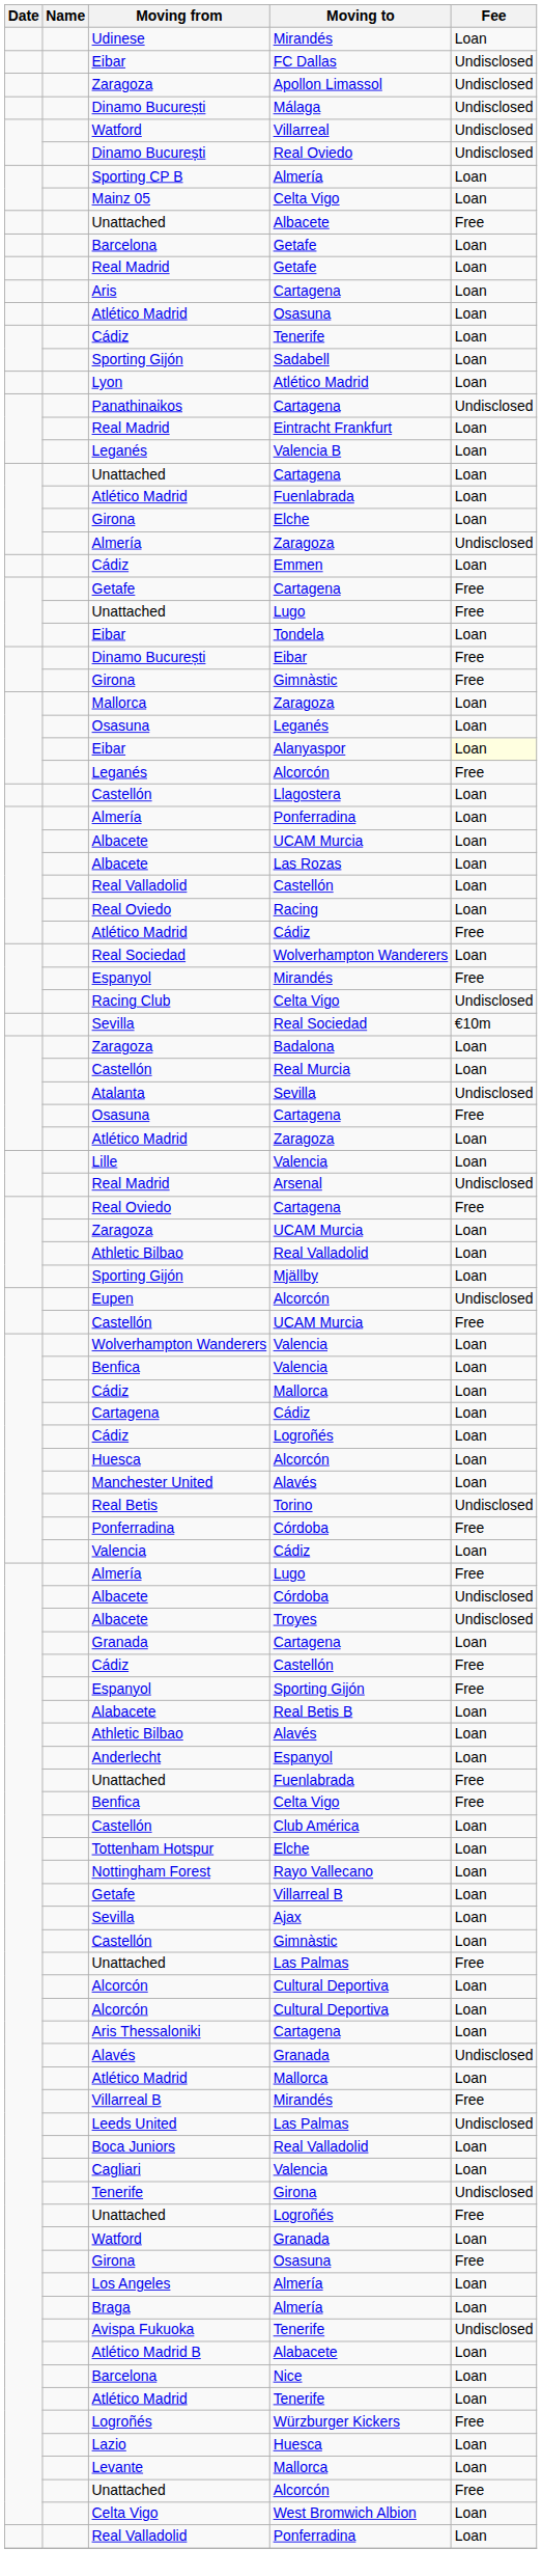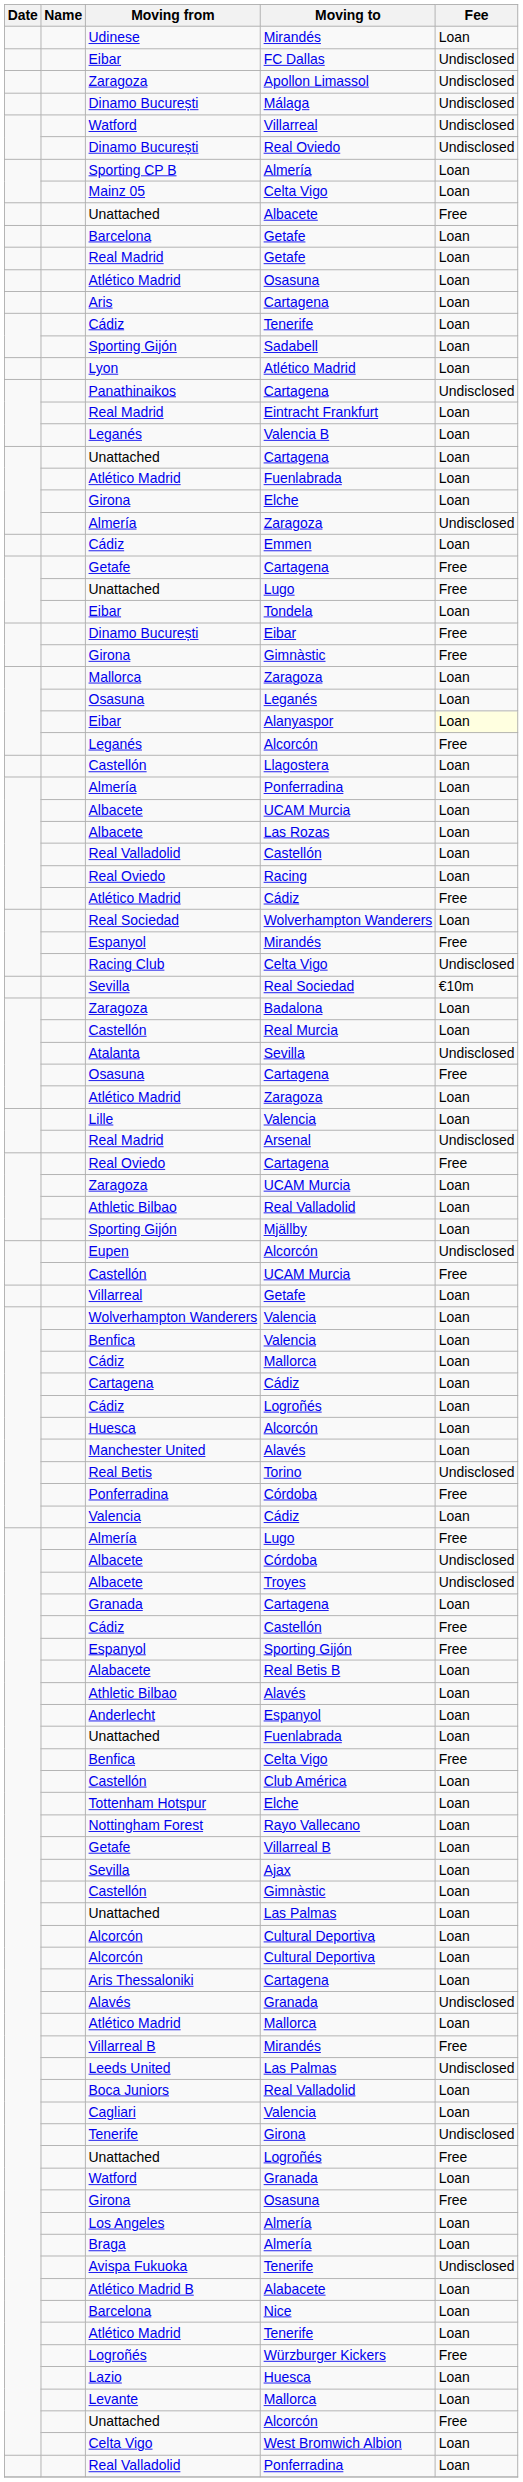rows swapped: Aris / Cartagena <-> Atlético Madrid / Osasuna
+ row: Villarreal | Getafe | Loan
Unattached / Fuenlabrada | Fee: Free -> Loan
Unattached / Las Palmas | Fee: Free -> Loan
